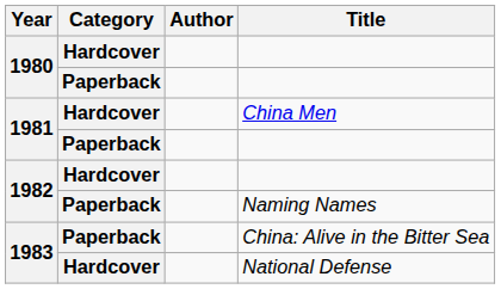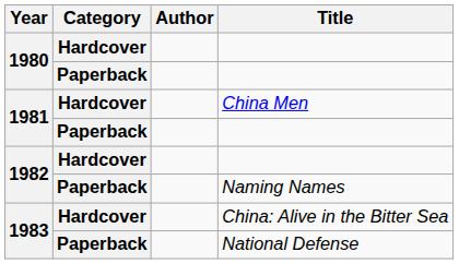China: Alive in the Bitter Sea | Category: Paperback -> Hardcover
National Defense | Category: Hardcover -> Paperback
